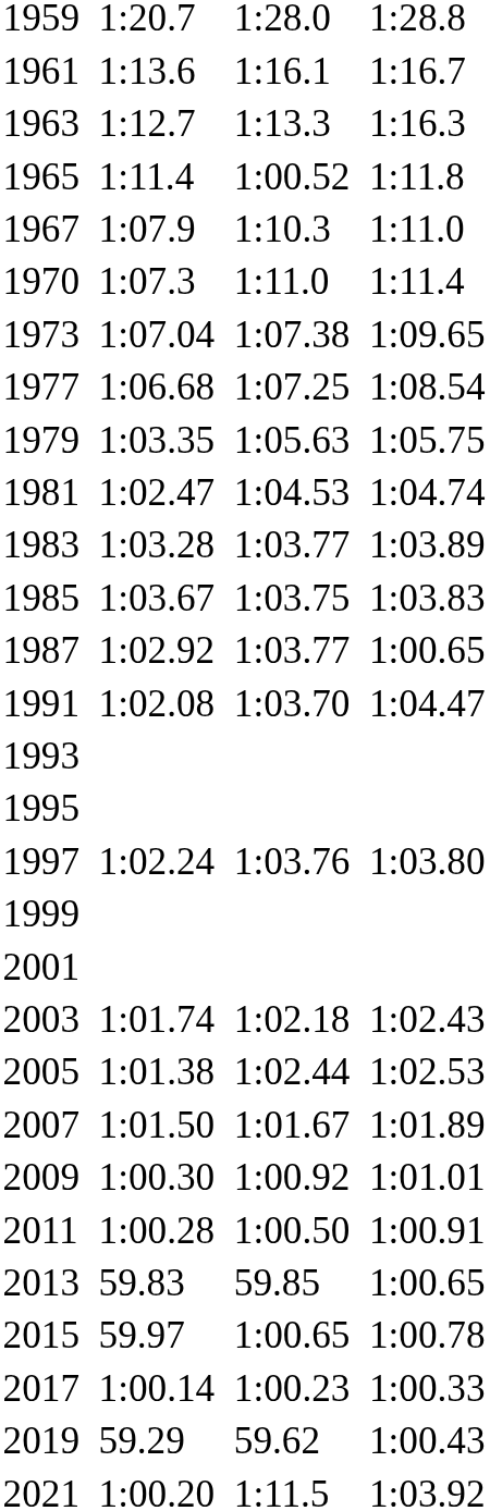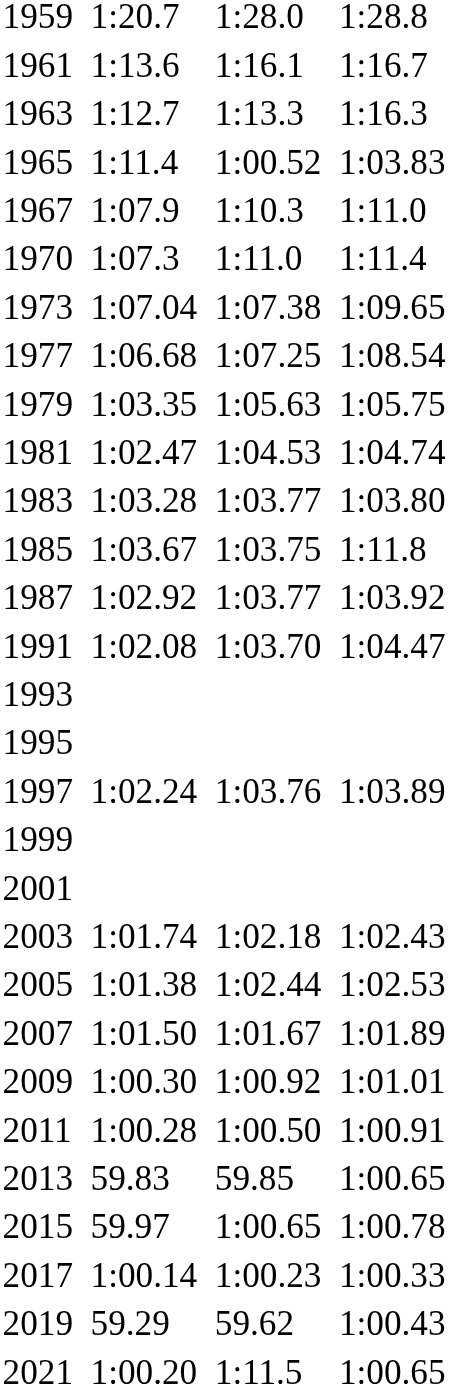1965 | column 7: 1:11.8 -> 1:03.83
1983 | column 7: 1:03.89 -> 1:03.80
1985 | column 7: 1:03.83 -> 1:11.8
1987 | column 7: 1:00.65 -> 1:03.92
1997 | column 7: 1:03.80 -> 1:03.89
2021 | column 7: 1:03.92 -> 1:00.65
